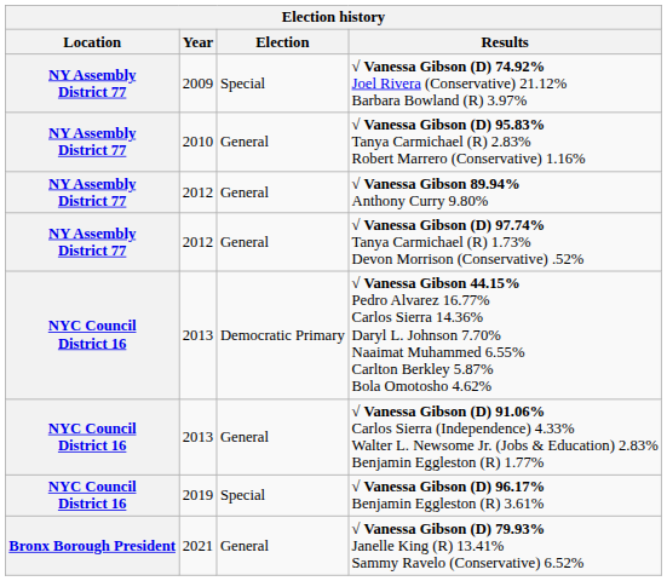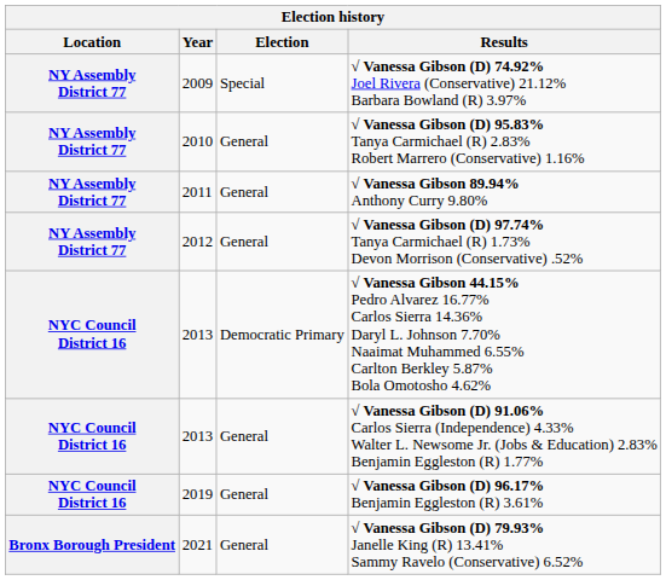√ Vanessa Gibson 89.94% Anthony Curry 9.80% | Year: 2012 -> 2011
√ Vanessa Gibson (D) 96.17% Benjamin Eggleston (R) 3.61% | Election: Special -> General
